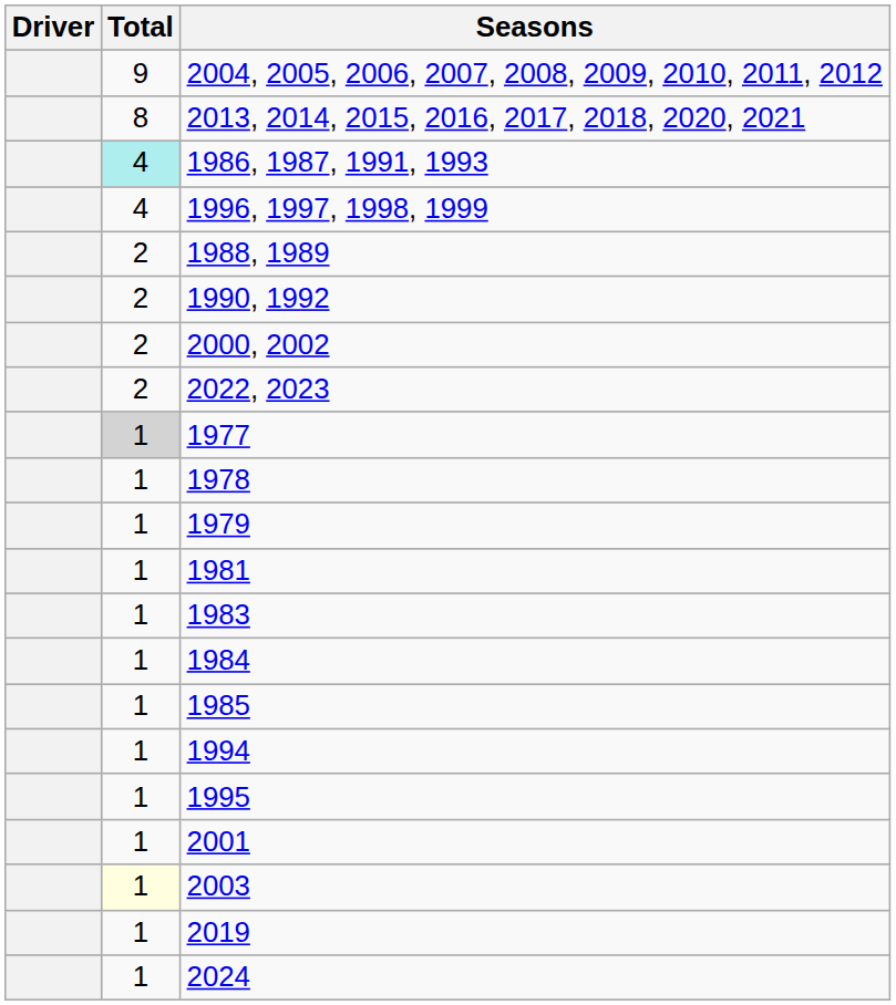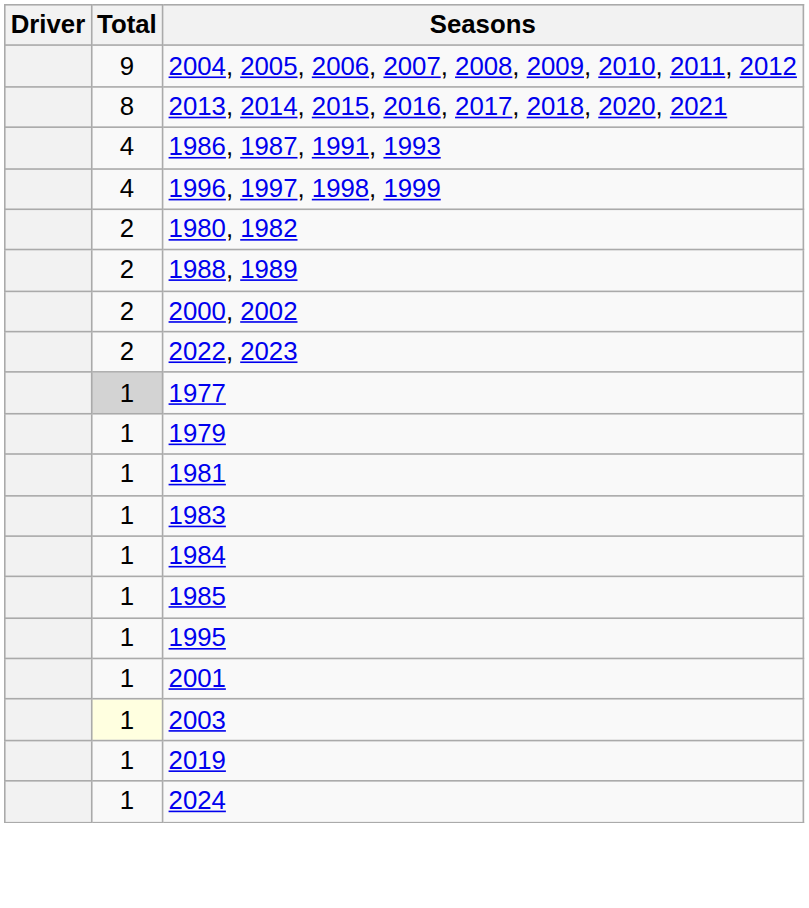1986, 1987, 1991, 1993 | Total: paleturquoise background -> no background
+ row: 2 | 1980, 1982
- row: 2 | 1990, 1992
- row: 1 | 1978
- row: 1 | 1994
